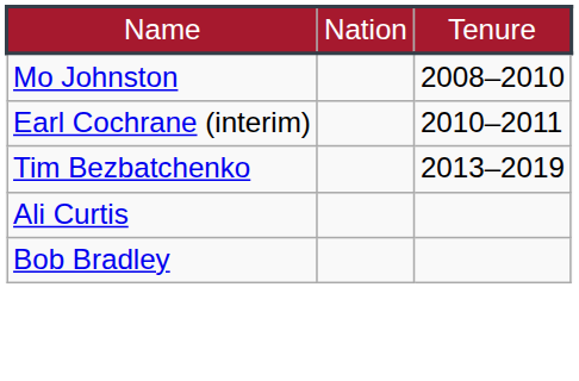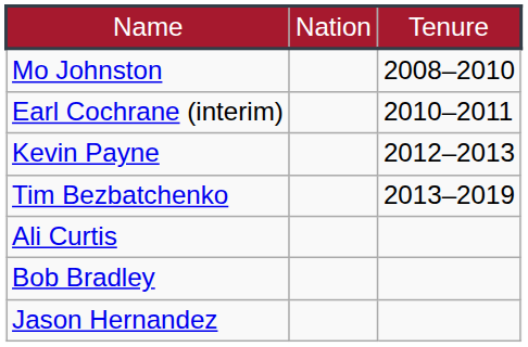+ row: Kevin Payne | 2012–2013
+ row: Jason Hernandez
